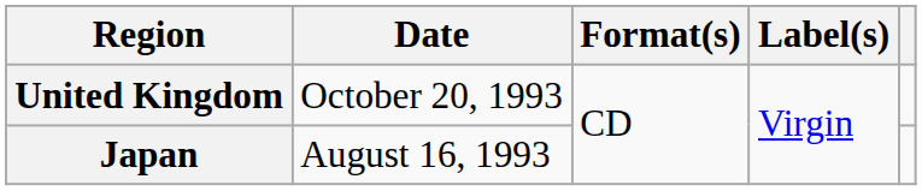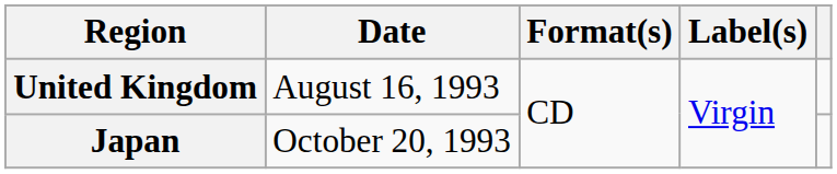United Kingdom | Date: October 20, 1993 -> August 16, 1993
Japan | Date: August 16, 1993 -> October 20, 1993
